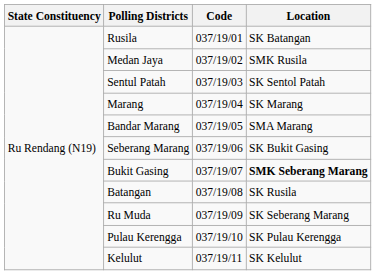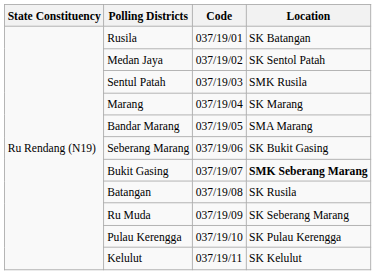Medan Jaya | Location: SMK Rusila -> SK Sentol Patah
Sentul Patah | Location: SK Sentol Patah -> SMK Rusila
